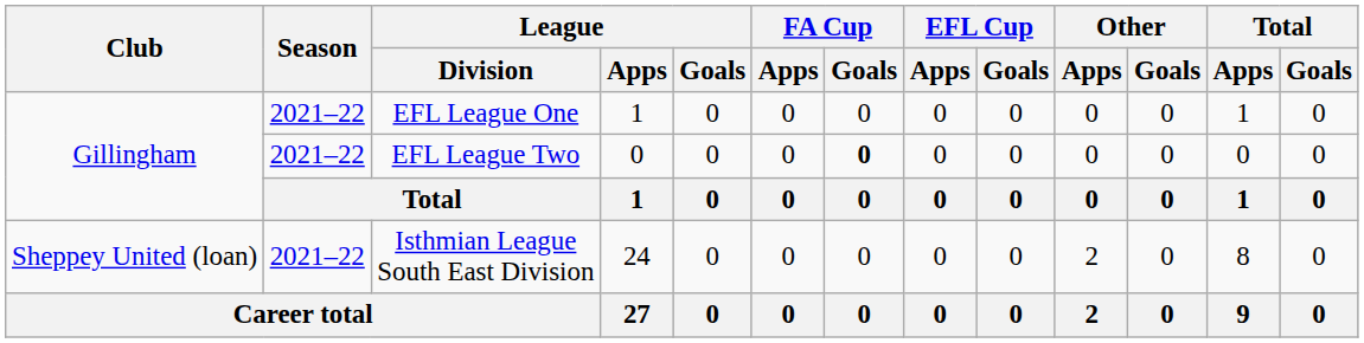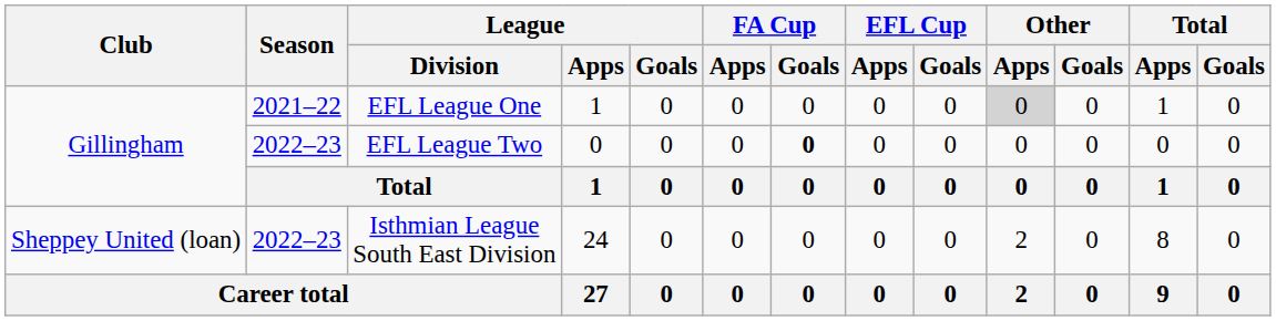EFL League One | Other / Apps: no background -> lightgrey background
EFL League Two | Season: 2021–22 -> 2022–23
Isthmian League South East Division | Season: 2021–22 -> 2022–23
